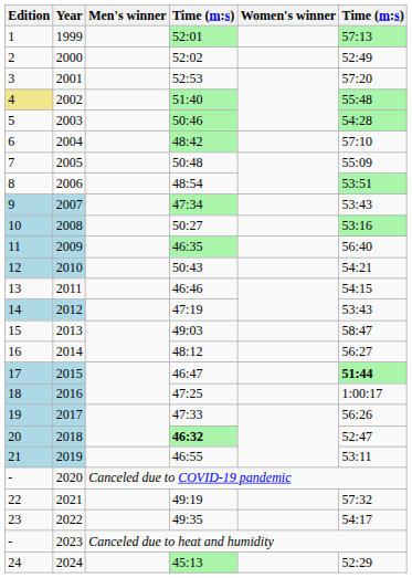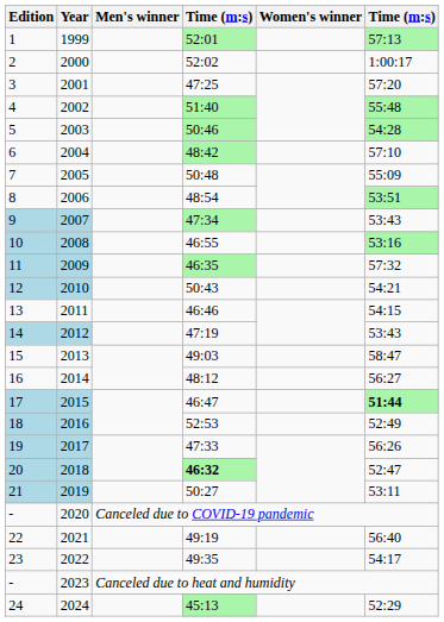2000 | column 6: 52:49 -> 1:00:17
2001 | column 4: 52:53 -> 47:25
2002 | Edition: khaki background -> no background
2008 | column 4: 50:27 -> 46:55
2009 | column 6: 56:40 -> 57:32
2016 | column 4: 47:25 -> 52:53
2016 | column 6: 1:00:17 -> 52:49
2019 | column 4: 46:55 -> 50:27
2021 | column 6: 57:32 -> 56:40
